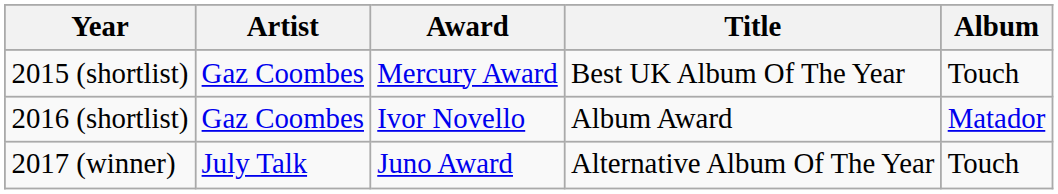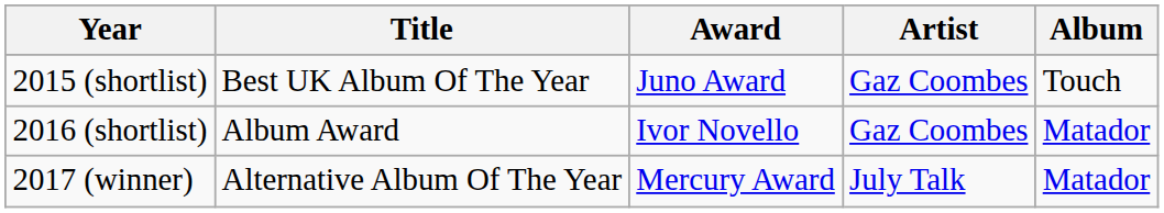columns swapped: Artist <-> Title
2015 (shortlist) | Award: Mercury Award -> Juno Award
2017 (winner) | Award: Juno Award -> Mercury Award
2017 (winner) | Album: Touch -> Matador
